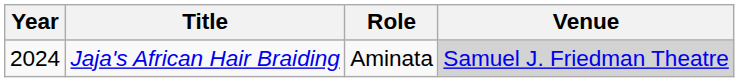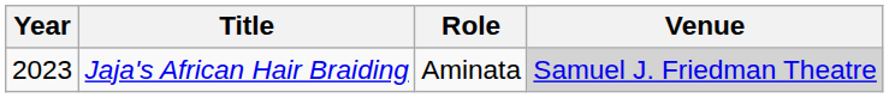Jaja's African Hair Braiding | Year: 2024 -> 2023
